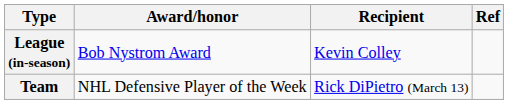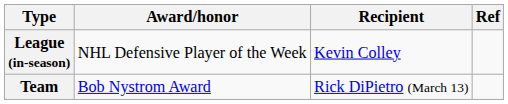League (in-season) | Award/honor: Bob Nystrom Award -> NHL Defensive Player of the Week
Team | Award/honor: NHL Defensive Player of the Week -> Bob Nystrom Award
